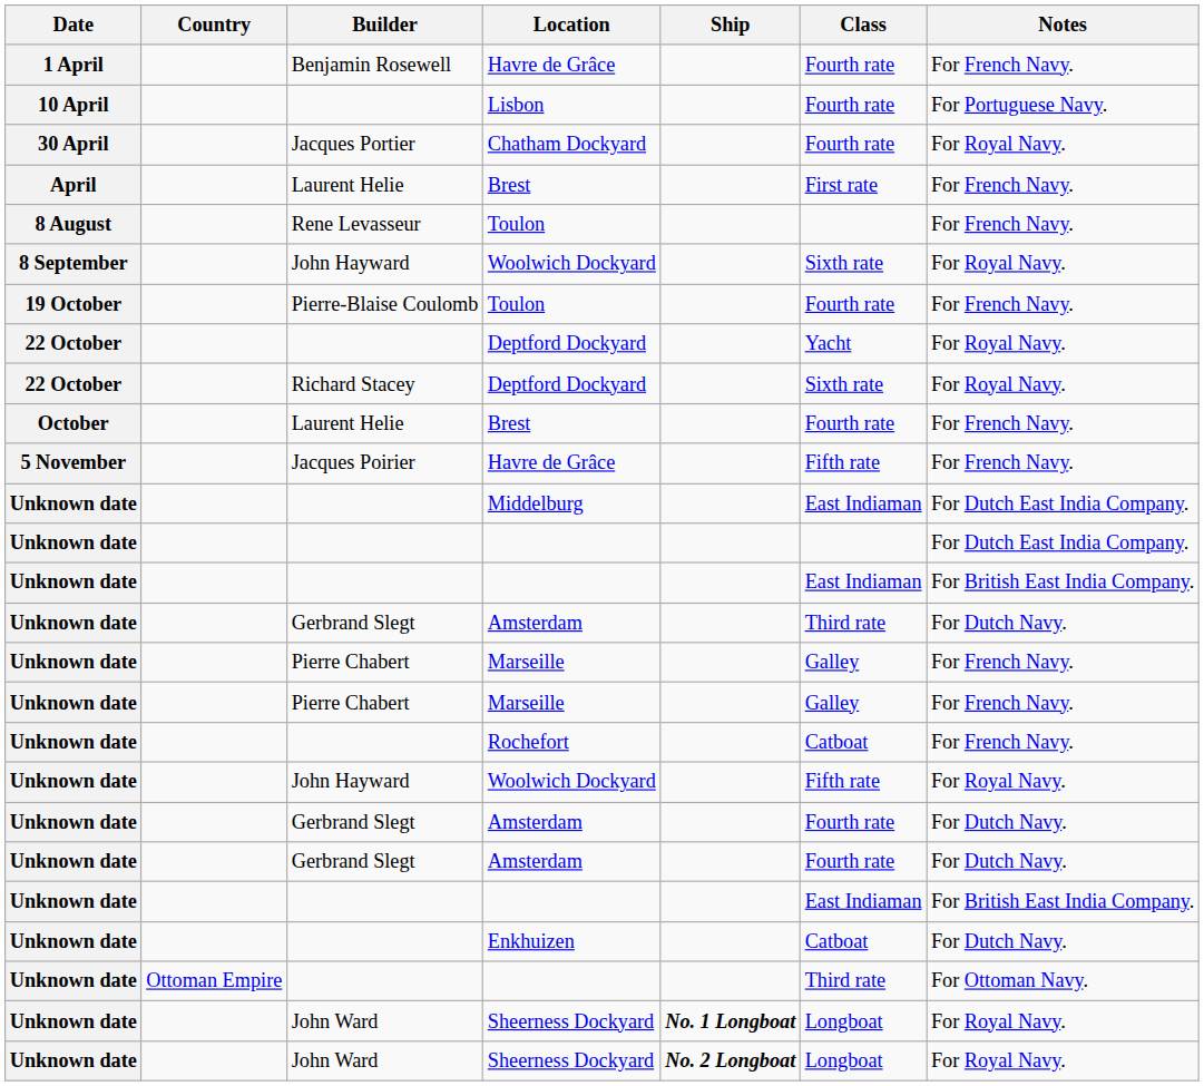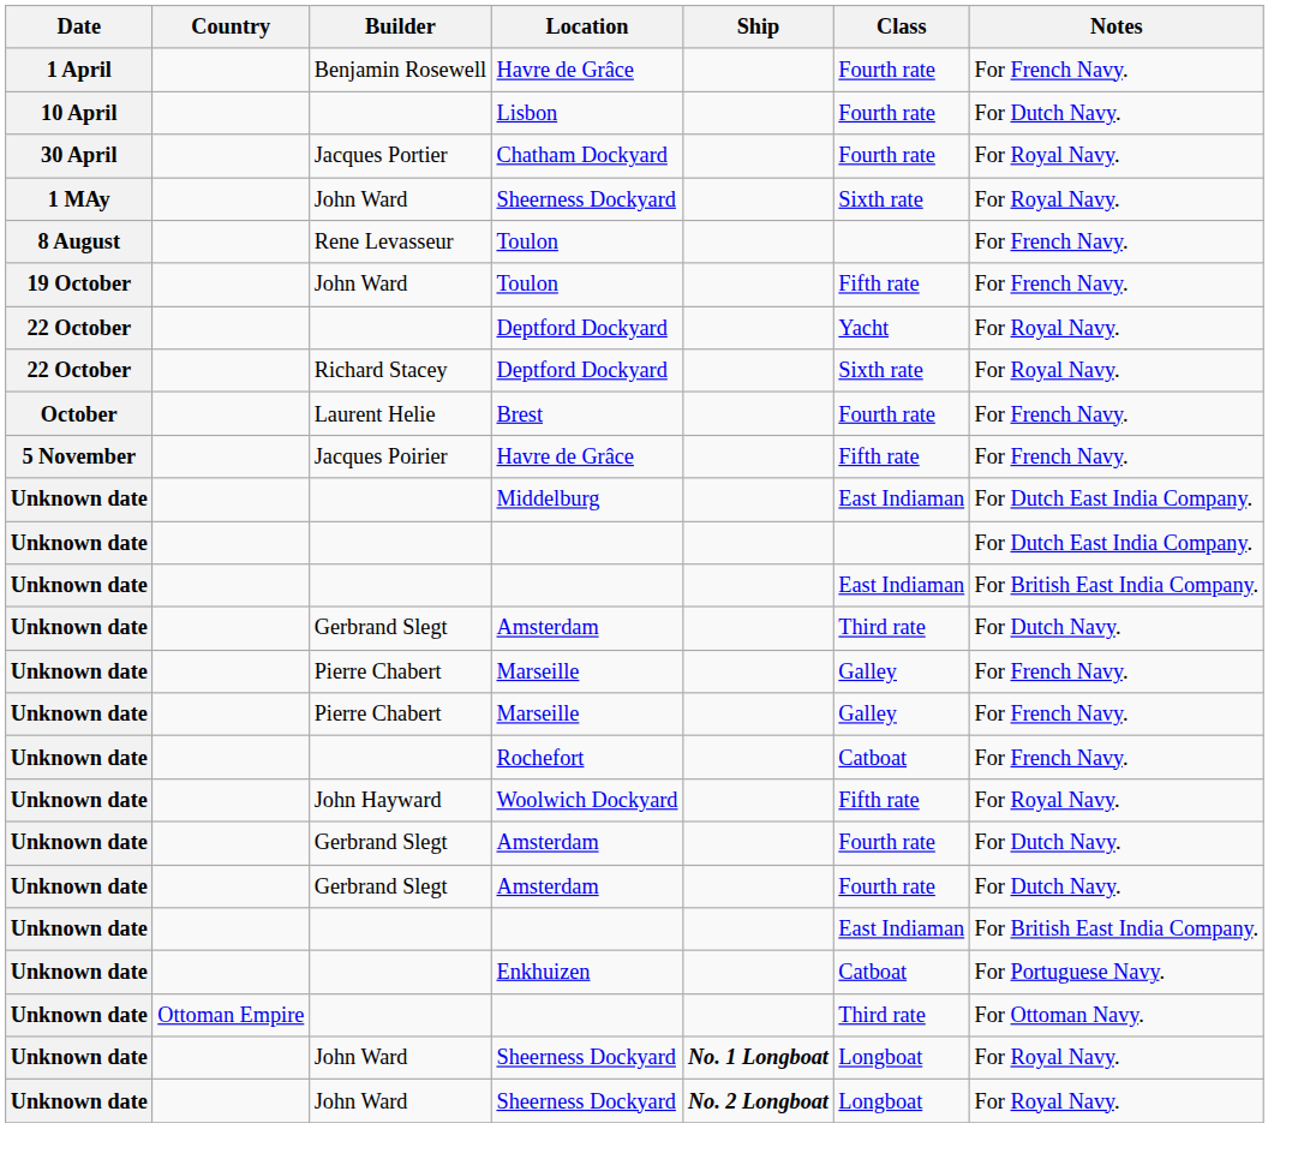Lisbon | Notes: For Portuguese Navy. -> For Dutch Navy.
- row: April | Laurent Helie | Brest | First rate | For French Navy.
+ row: 1 MAy | John Ward | Sheerness Dockyard | Sixth rate | For Royal Navy.
- row: 8 September | John Hayward | Woolwich Dockyard | Sixth rate | For Royal Navy.
19 October / Toulon | Builder: Pierre-Blaise Coulomb -> John Ward
19 October / Toulon | Class: Fourth rate -> Fifth rate
Enkhuizen | Notes: For Dutch Navy. -> For Portuguese Navy.
